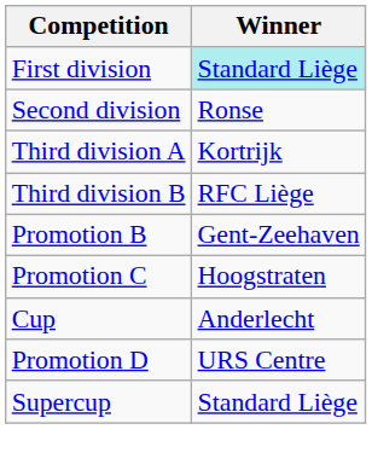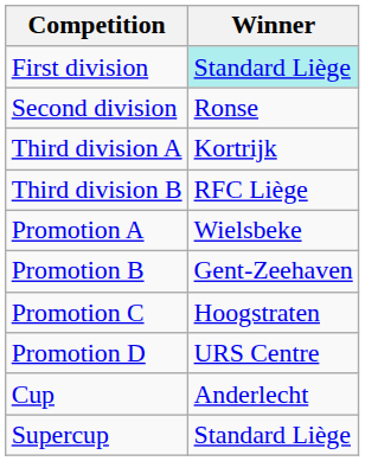+ row: Promotion A | Wielsbeke
rows swapped: Promotion D <-> Cup
